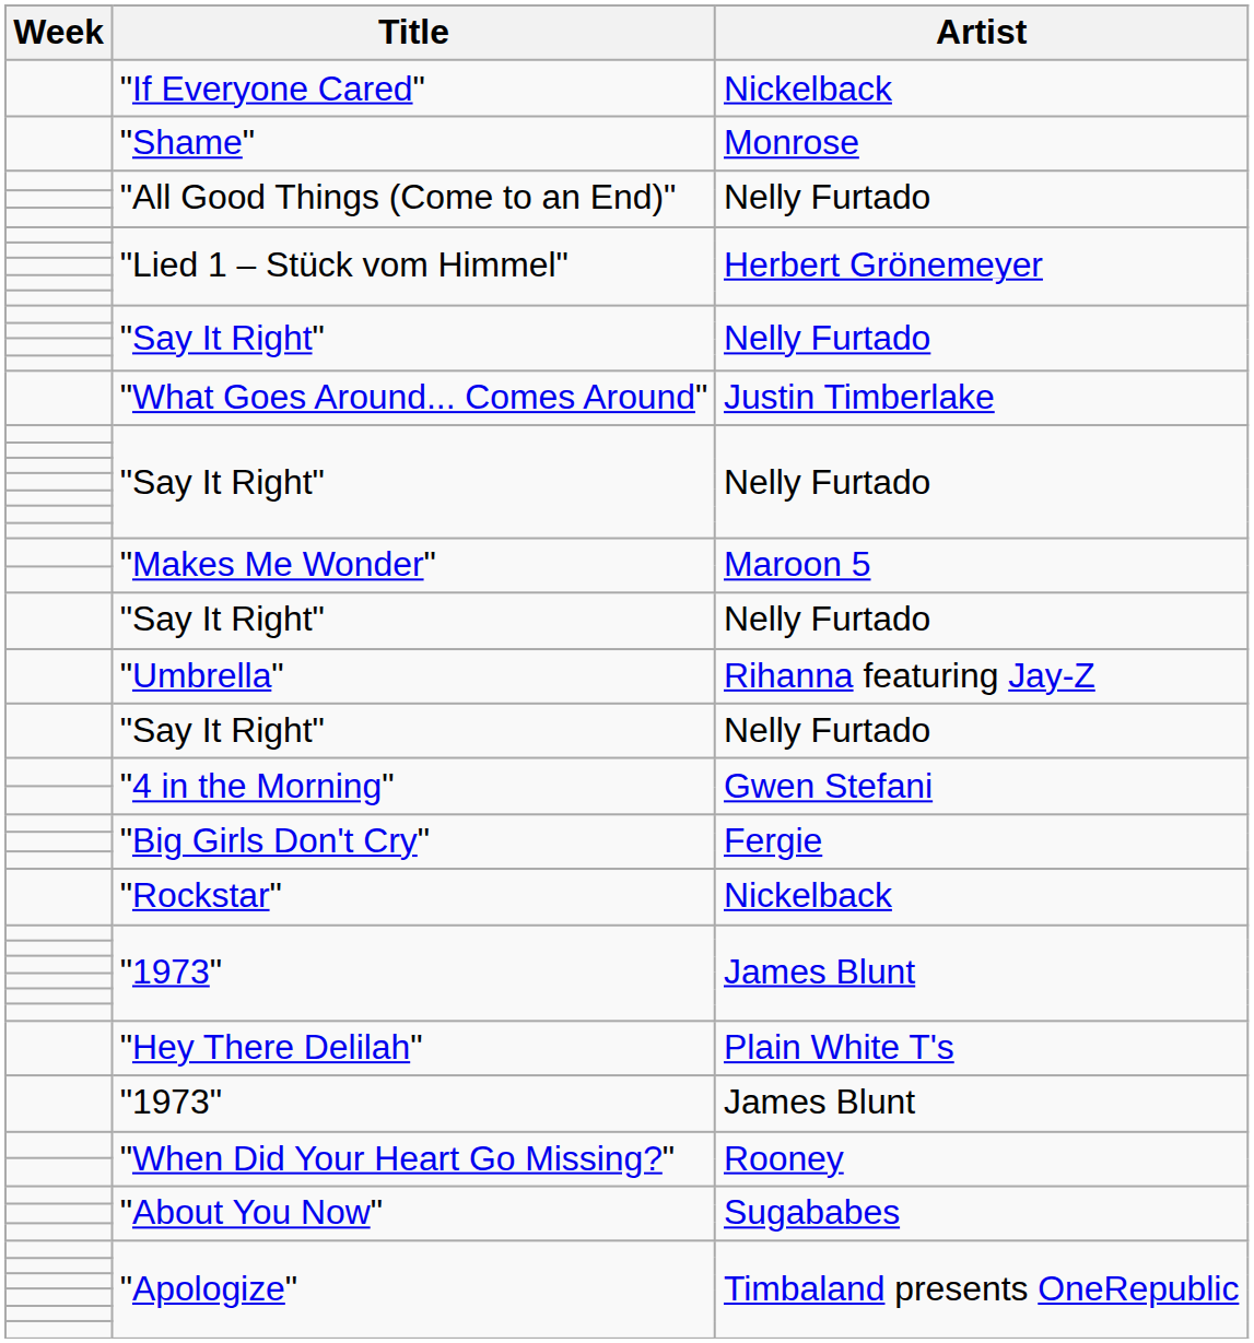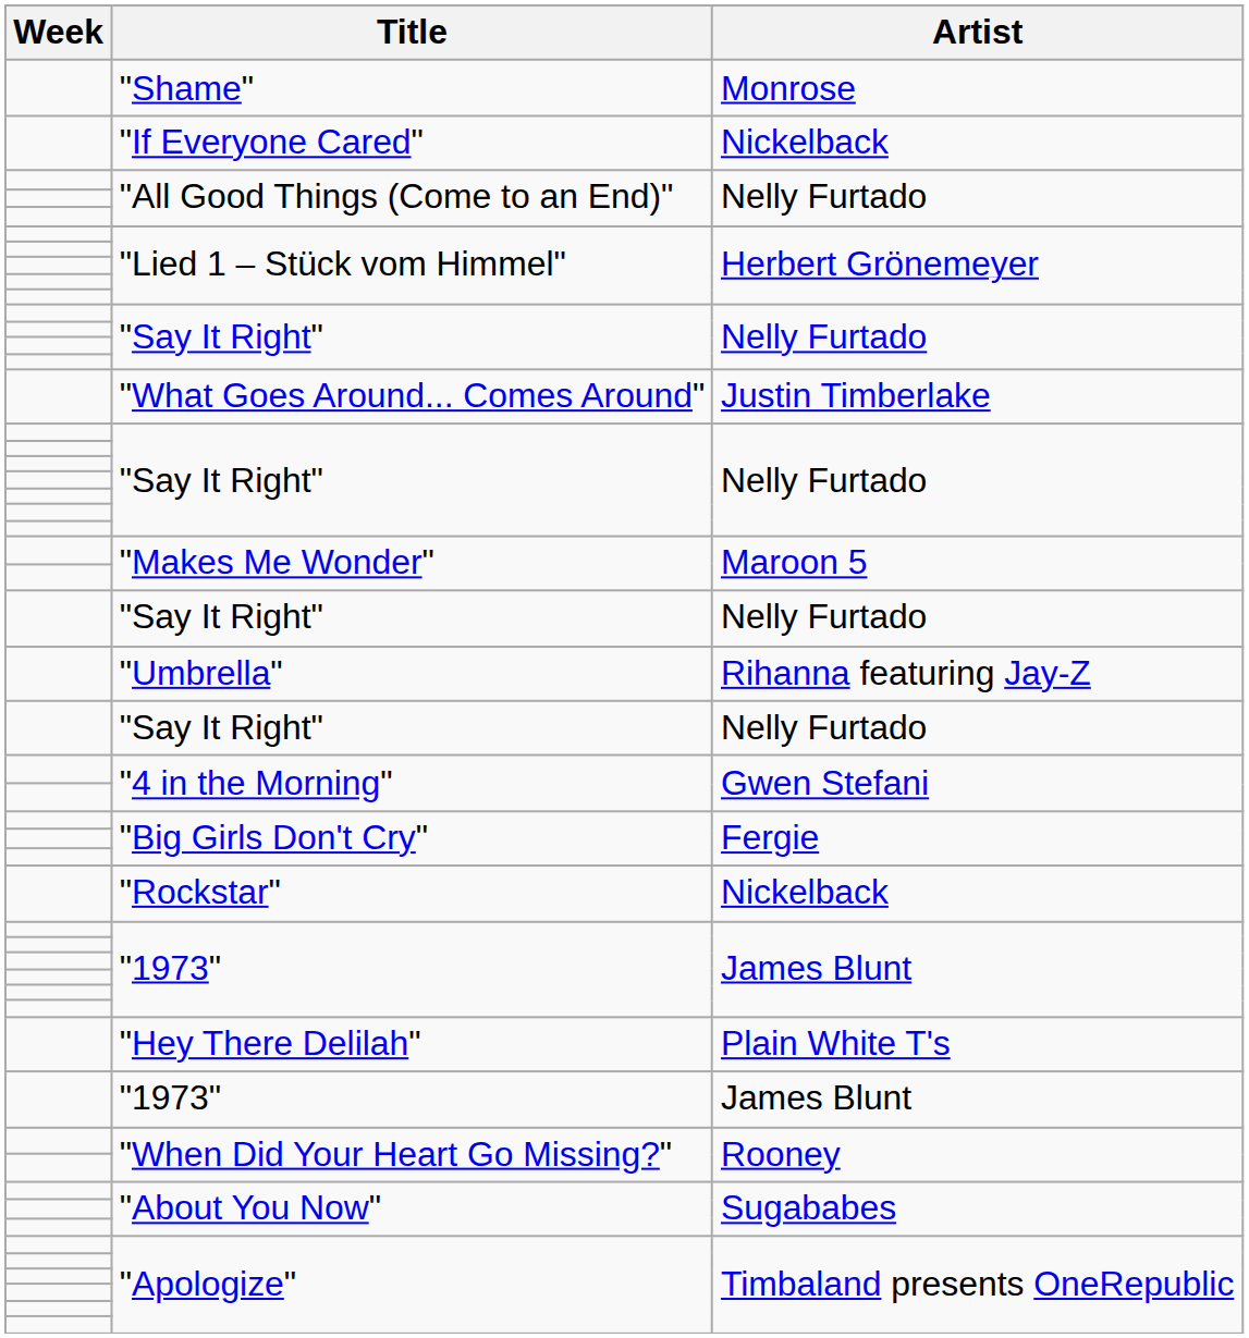rows swapped: "Shame" <-> "If Everyone Cared"
